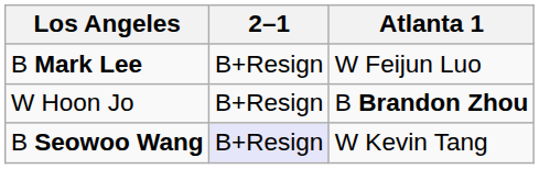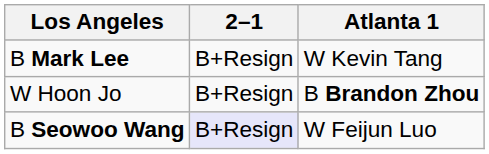B Mark Lee | Atlanta 1: W Feijun Luo -> W Kevin Tang
B Seowoo Wang | Atlanta 1: W Kevin Tang -> W Feijun Luo
